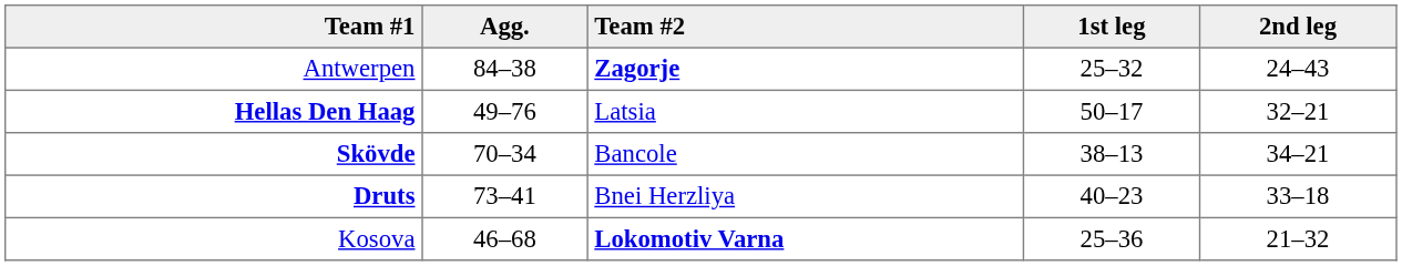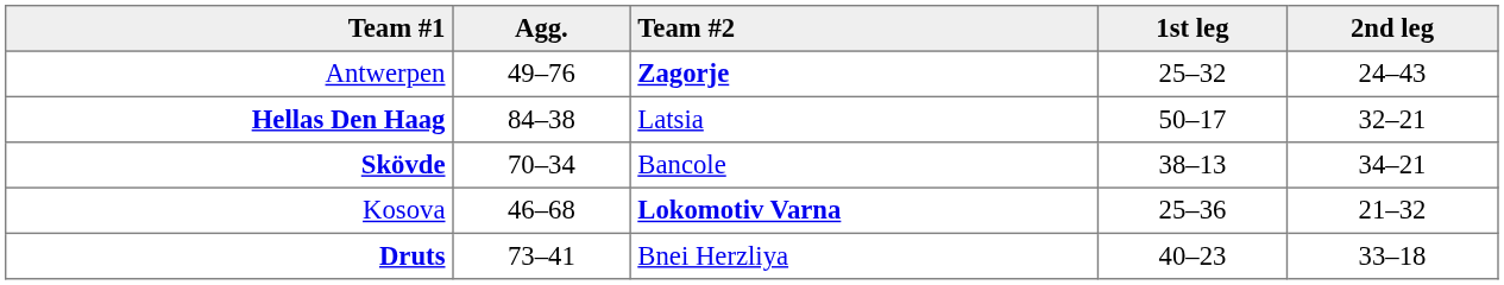Antwerpen | Agg.: 84–38 -> 49–76
Hellas Den Haag | Agg.: 49–76 -> 84–38
rows swapped: Kosova <-> Druts
